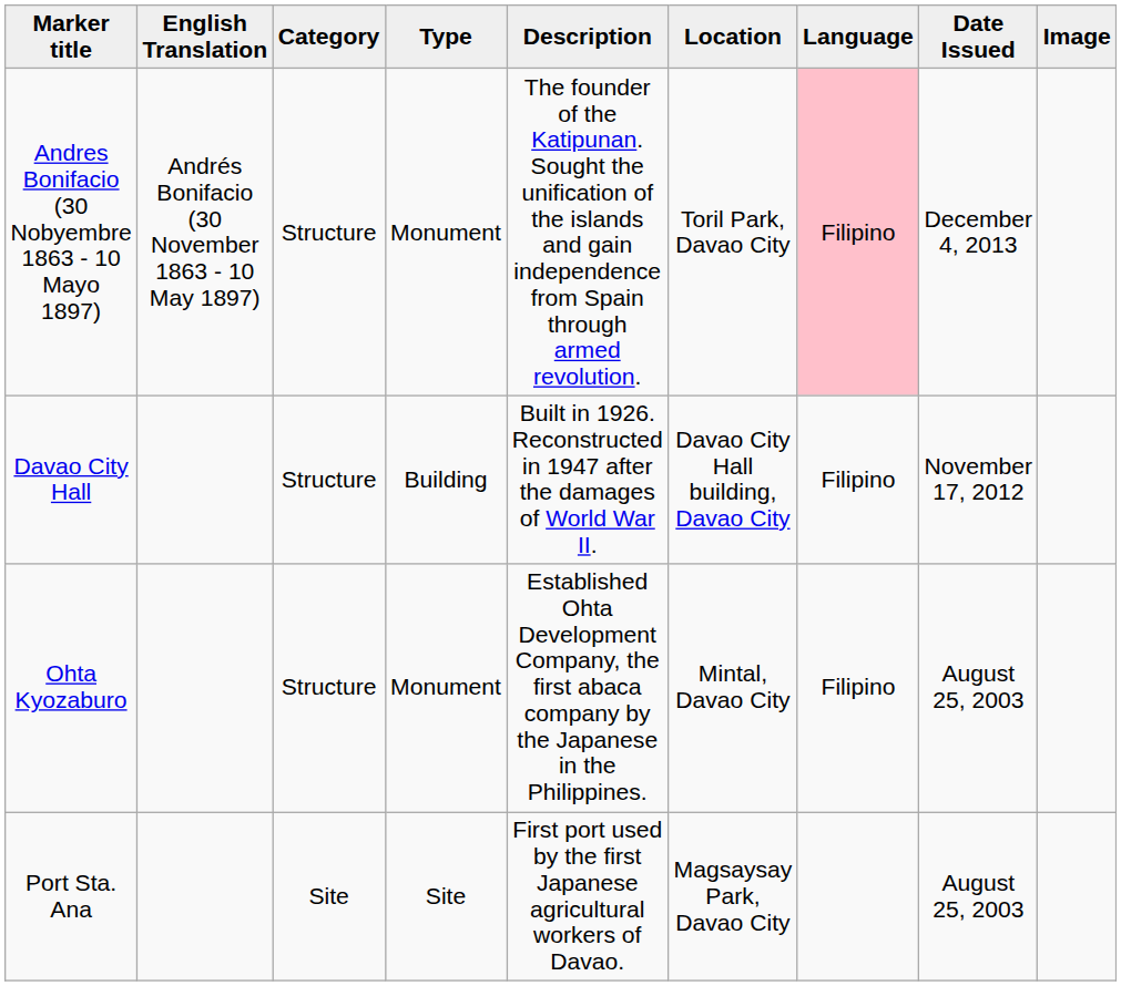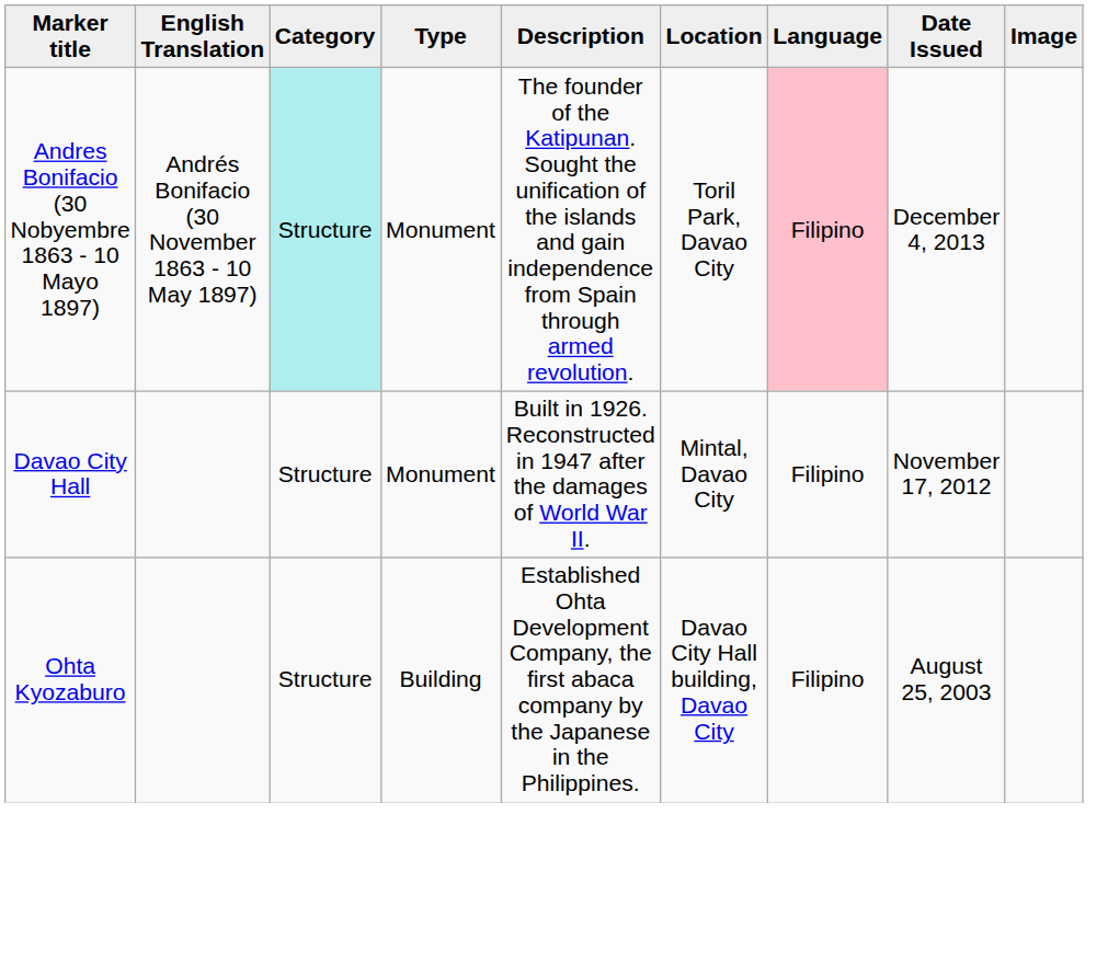Andres Bonifacio (30 Nobyembre 1863 - 10 Mayo 1897) | Category: no background -> paleturquoise background
Davao City Hall | Type: Building -> Monument
Davao City Hall | Location: Davao City Hall building, Davao City -> Mintal, Davao City
Ohta Kyozaburo | Type: Monument -> Building
Ohta Kyozaburo | Location: Mintal, Davao City -> Davao City Hall building, Davao City
- row: Port Sta. Ana | Site | Site | First port used by the first Japanese agricultural workers of Davao. | Magsaysay Park, Davao City | August 25, 2003
